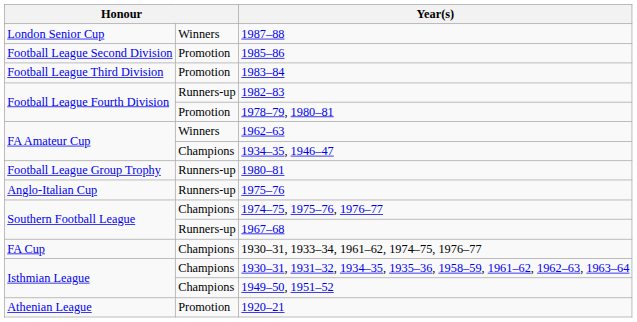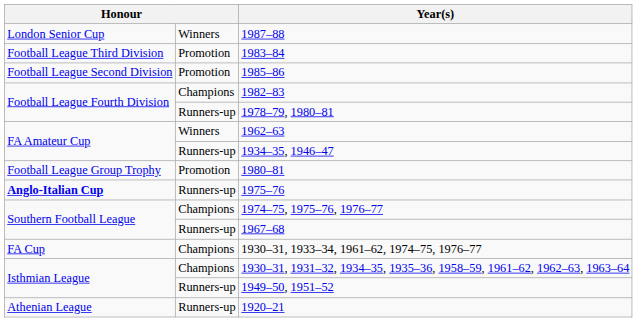rows swapped: 1985–86 <-> 1983–84
1982–83 | column 2: Runners-up -> Champions
1978–79, 1980–81 | column 2: Promotion -> Runners-up
1934–35, 1946–47 | column 2: Champions -> Runners-up
1980–81 | column 2: Runners-up -> Promotion
1975–76 | column 1: normal -> bold
1949–50, 1951–52 | column 2: Champions -> Runners-up
1920–21 | column 2: Promotion -> Runners-up
